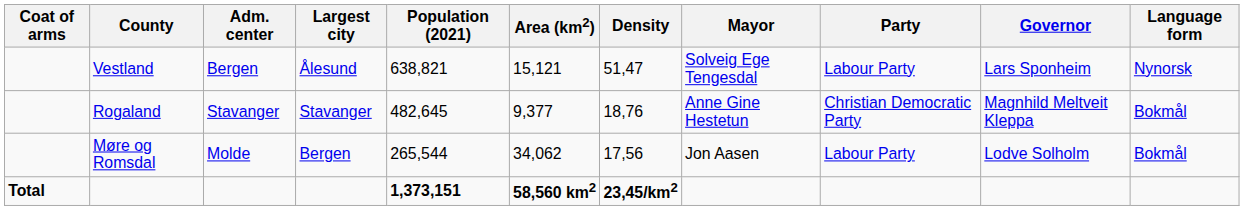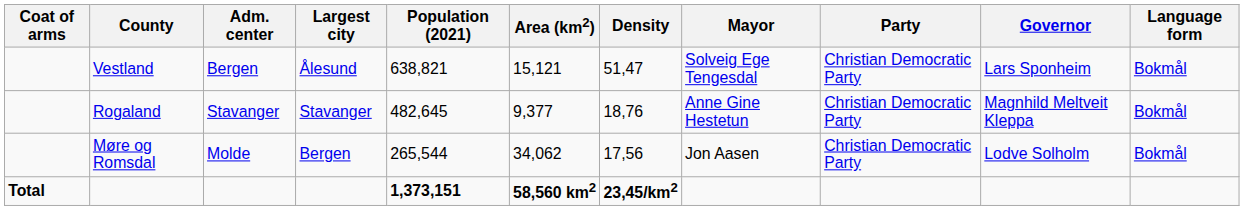Vestland | Party: Labour Party -> Christian Democratic Party
Vestland | Language form: Nynorsk -> Bokmål
Møre og Romsdal | Party: Labour Party -> Christian Democratic Party
